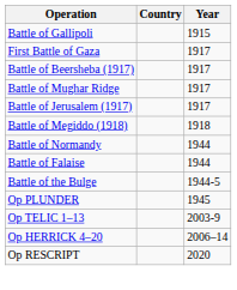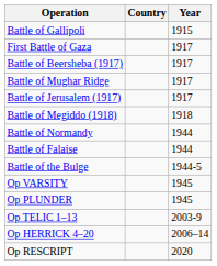+ row: Op VARSITY | 1945
